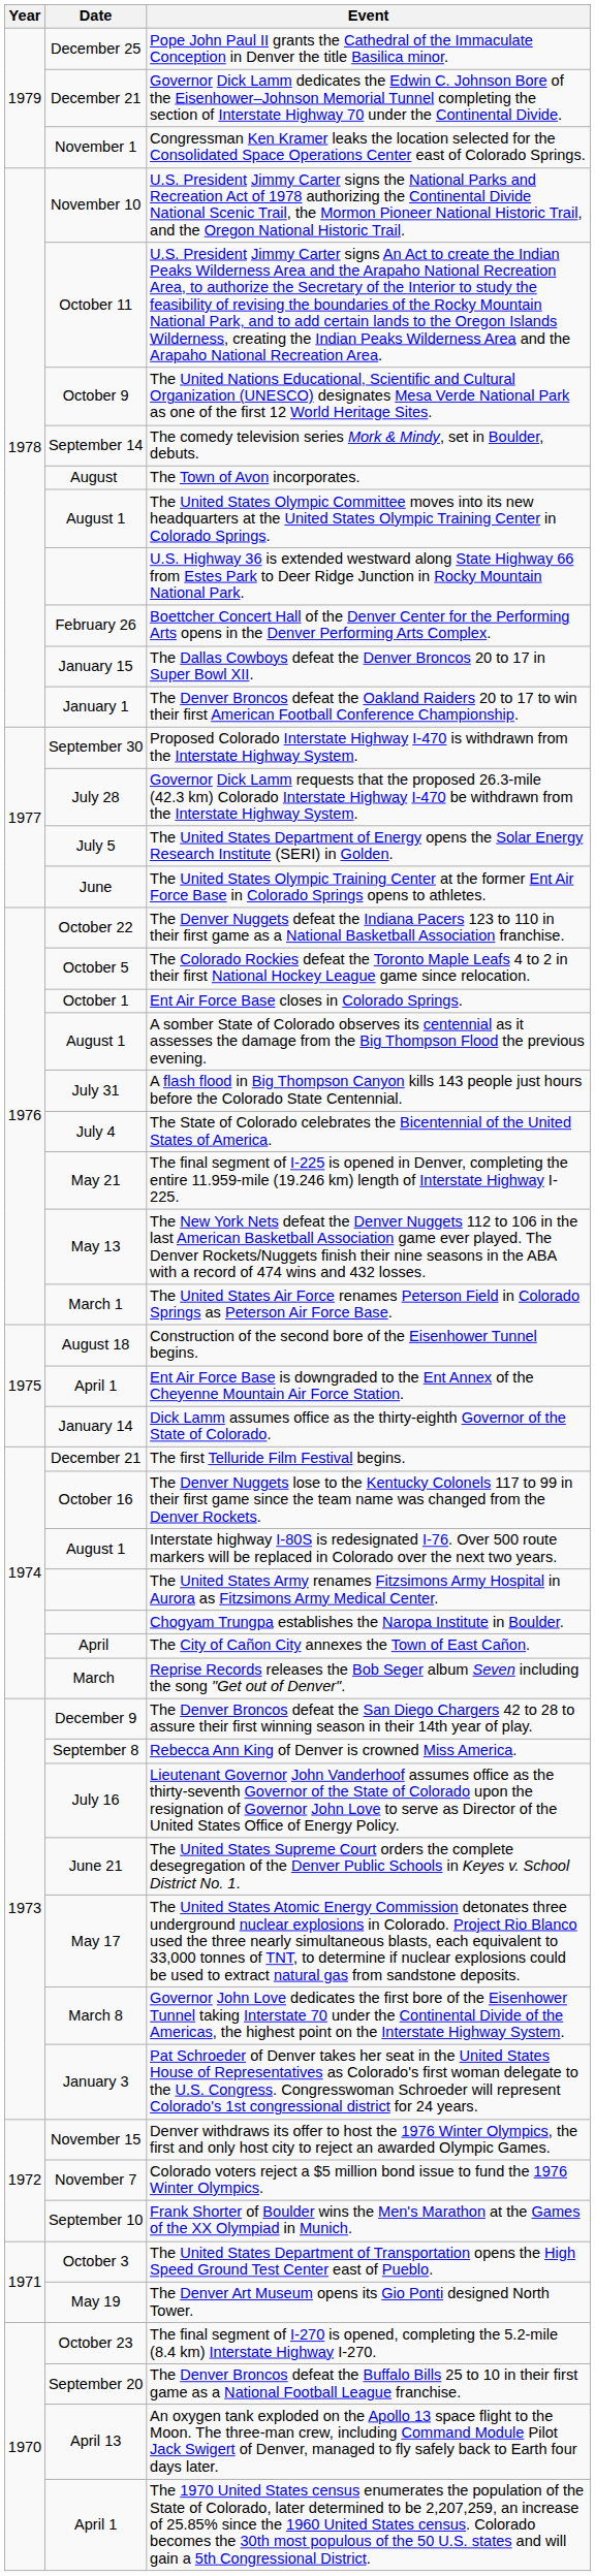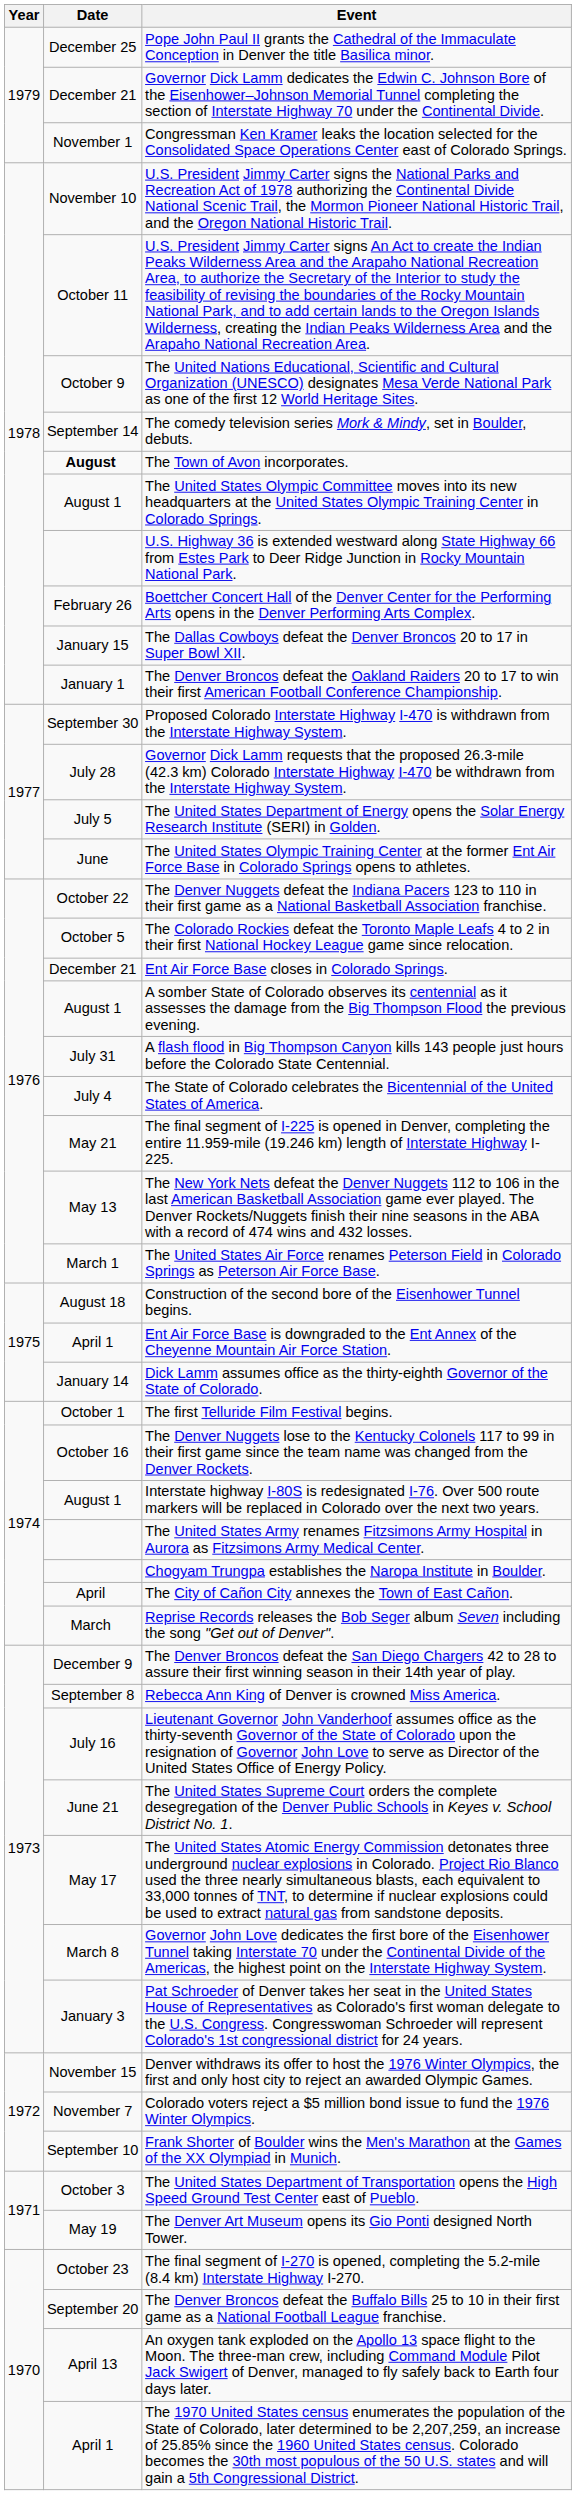The Town of Avon incorporates. | Date: normal -> bold
Ent Air Force Base closes in Colorado Springs. | Date: October 1 -> December 21
The first Telluride Film Festival begins. | Date: December 21 -> October 1
